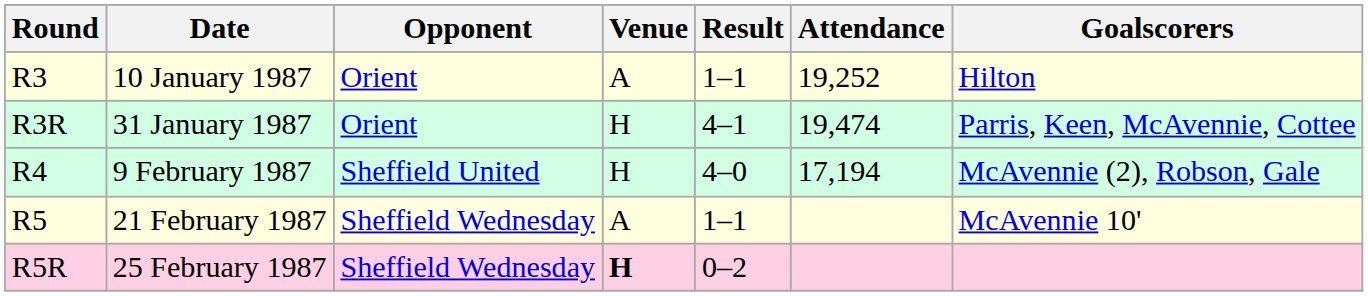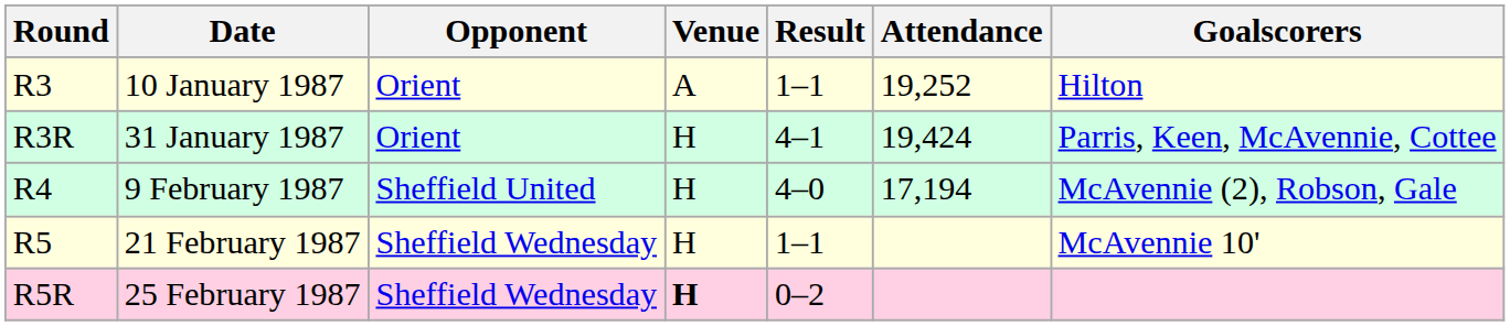31 January 1987 | Attendance: 19,474 -> 19,424
21 February 1987 | Venue: A -> H
